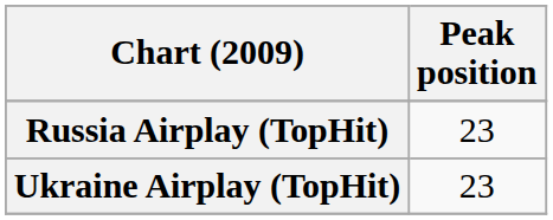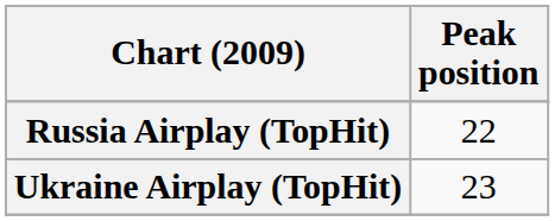Russia Airplay (TopHit) | Peak position: 23 -> 22
